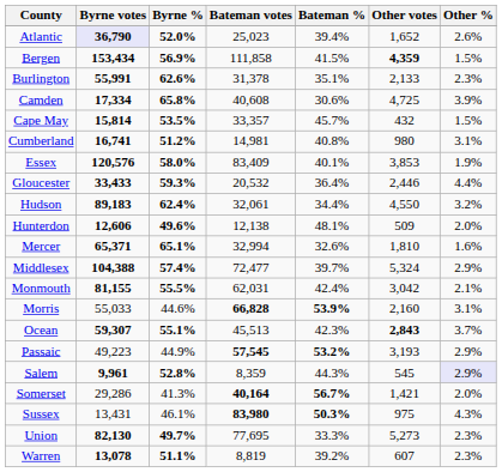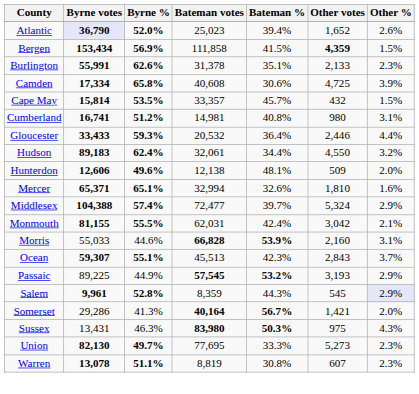- row: Essex | 120,576 | 58.0% | 83,409 | 40.1% | 3,853 | 1.9%
Ocean | Other votes: bold -> normal
Passaic | Byrne votes: 49,223 -> 89,225
Sussex | Byrne %: 46.1% -> 46.3%
Warren | Bateman %: 39.2% -> 30.8%
